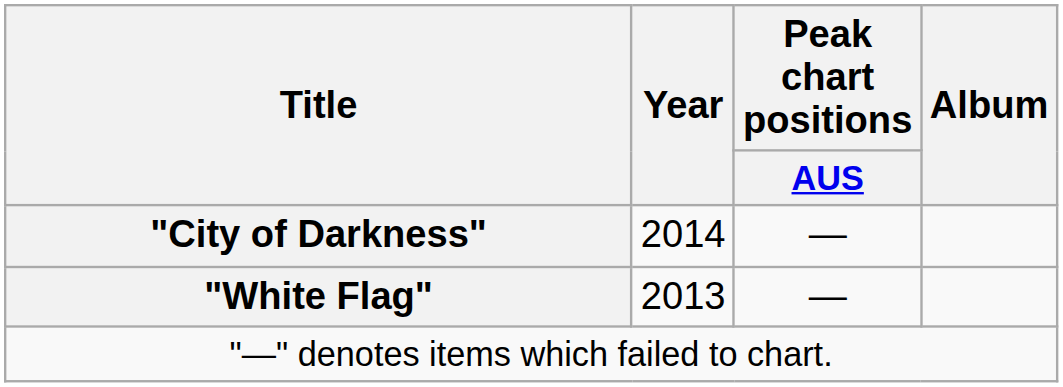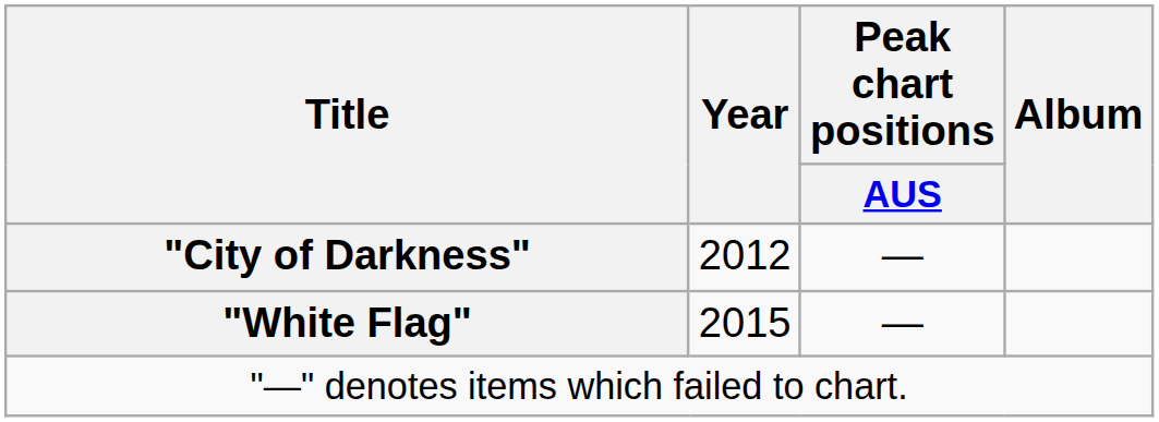"City of Darkness" | Year: 2014 -> 2012
"White Flag" | Year: 2013 -> 2015
